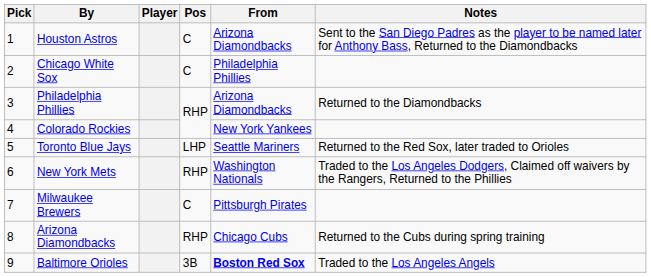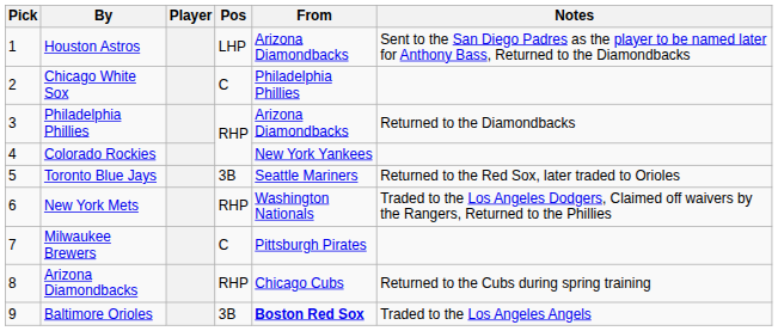Houston Astros | Pos: C -> LHP
Toronto Blue Jays | Pos: LHP -> 3B
